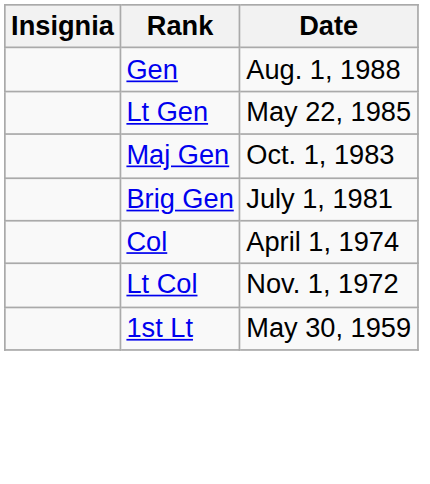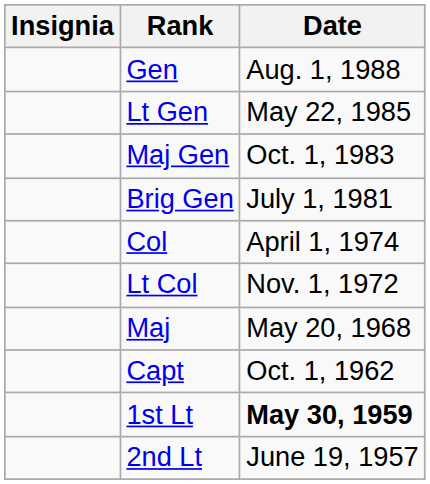+ row: Maj | May 20, 1968
+ row: Capt | Oct. 1, 1962
1st Lt | Date: normal -> bold
+ row: 2nd Lt | June 19, 1957
